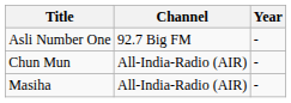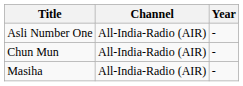Asli Number One | Channel: 92.7 Big FM -> All-India-Radio (AIR)
